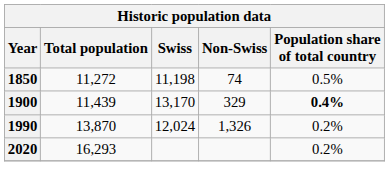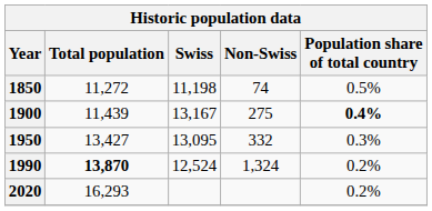1900 | Swiss: 13,170 -> 13,167
1900 | Non-Swiss: 329 -> 275
+ row: 1950 | 13,427 | 13,095 | 332 | 0.3%
1990 | Total population: normal -> bold
1990 | Swiss: 12,024 -> 12,524
1990 | Non-Swiss: 1,326 -> 1,324
